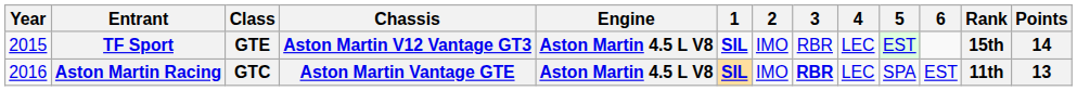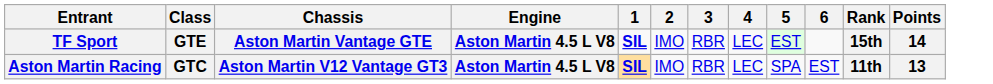- column: Year | 2015 | 2016
TF Sport | Chassis: Aston Martin V12 Vantage GT3 -> Aston Martin Vantage GTE
Aston Martin Racing | Chassis: Aston Martin Vantage GTE -> Aston Martin V12 Vantage GT3
Aston Martin Racing | 3: bold -> normal
